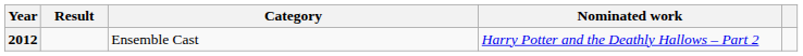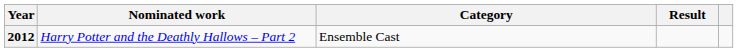columns swapped: Nominated work <-> Result
